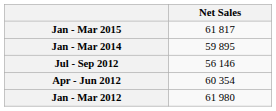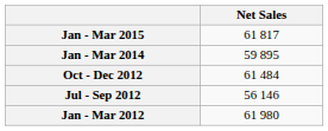+ row: Oct - Dec 2012 | 61 484
- row: Apr - Jun 2012 | 60 354
